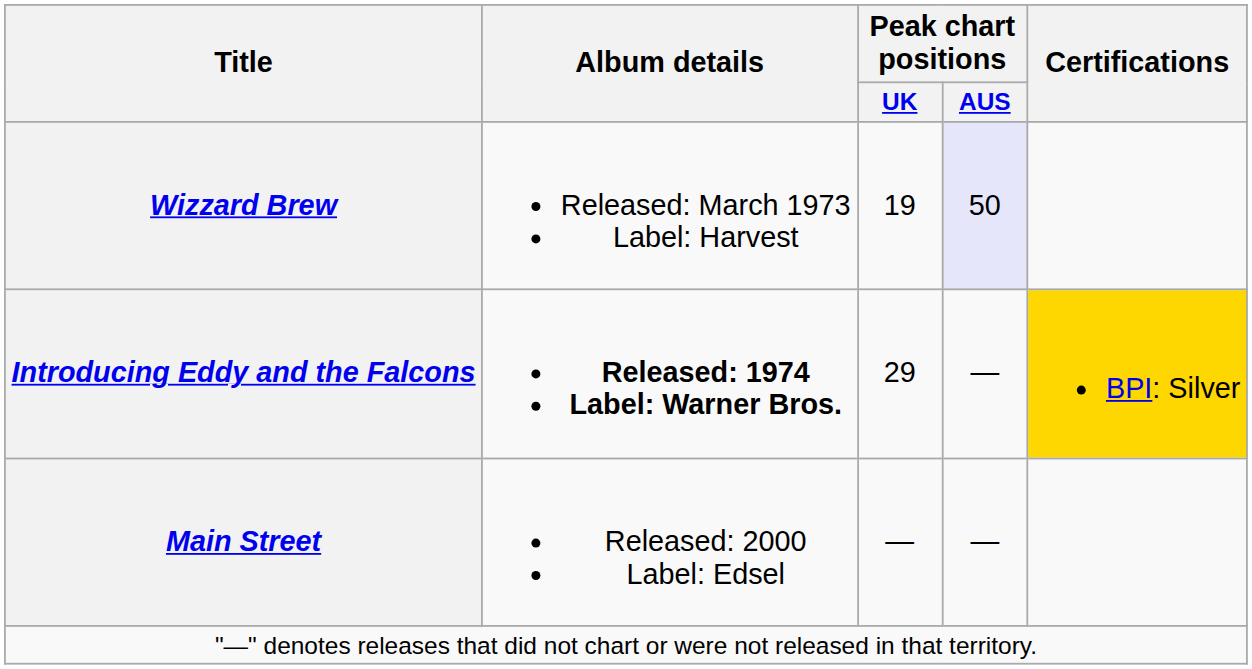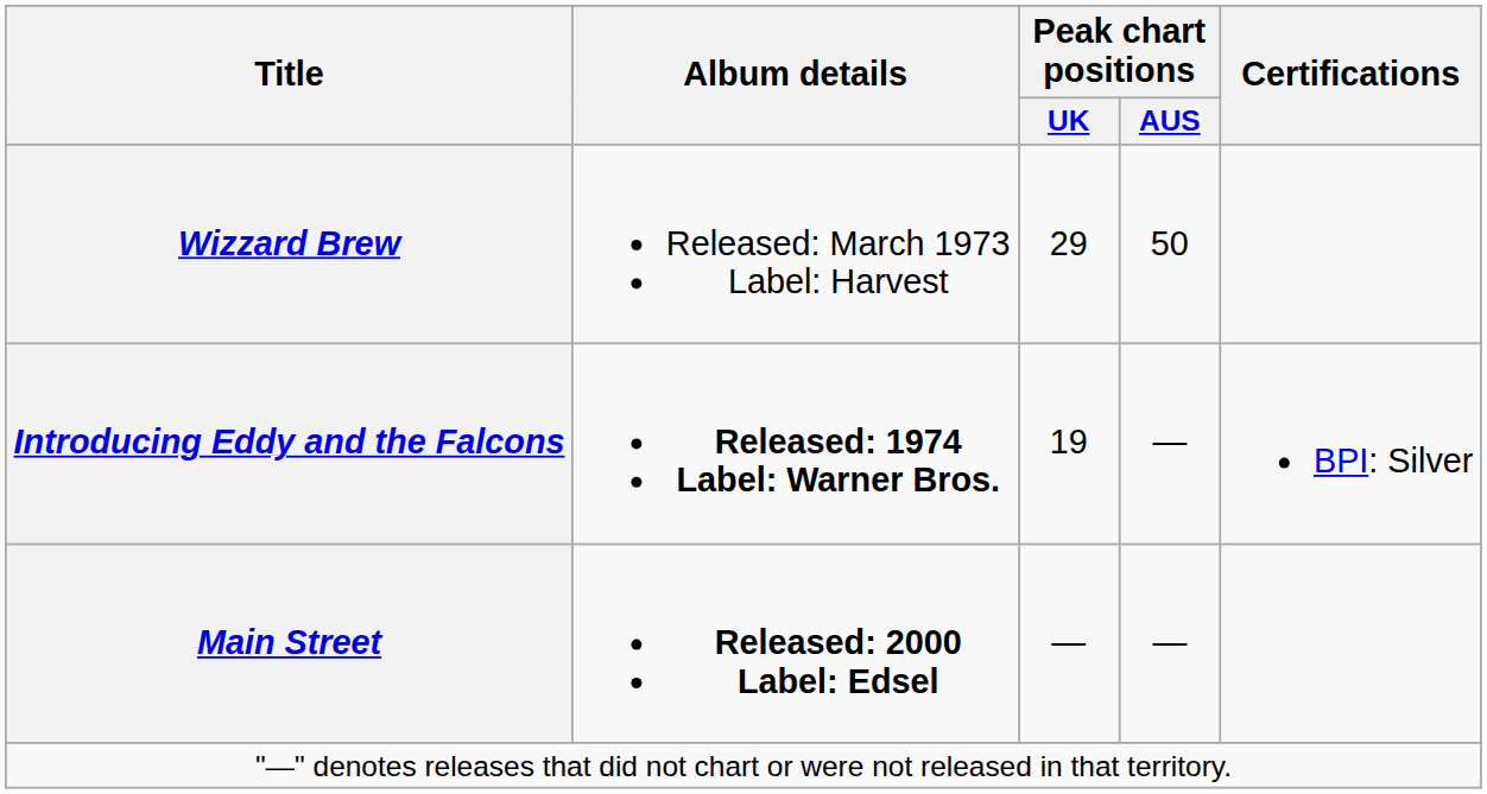Wizzard Brew | Peak chart positions / UK: 19 -> 29
Wizzard Brew | Peak chart positions / AUS: lavender background -> no background
Introducing Eddy and the Falcons | Peak chart positions / UK: 29 -> 19
Introducing Eddy and the Falcons | Certifications: gold background -> no background
Main Street | Album details: normal -> bold
